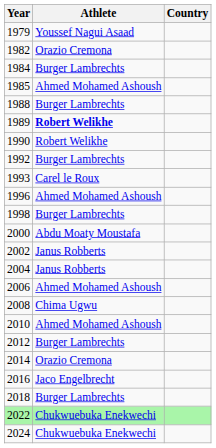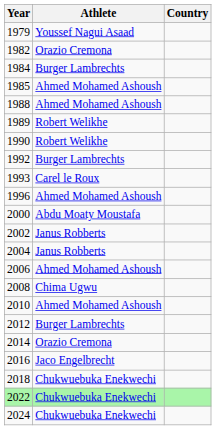1988 | Athlete: Burger Lambrechts -> Ahmed Mohamed Ashoush
1989 | Athlete: bold -> normal
- row: 1998 | Burger Lambrechts
2018 | Athlete: Burger Lambrechts -> Chukwuebuka Enekwechi
